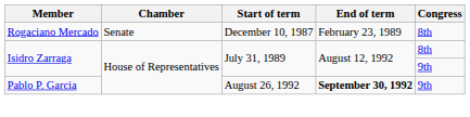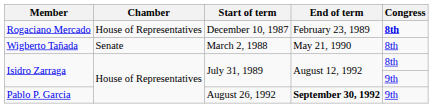Rogaciano Mercado | Chamber: Senate -> House of Representatives
Rogaciano Mercado | Congress: normal -> bold
+ row: Wigberto Tañada | Senate | March 2, 1988 | May 21, 1990 | 8th
